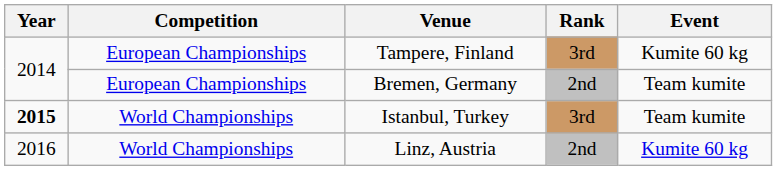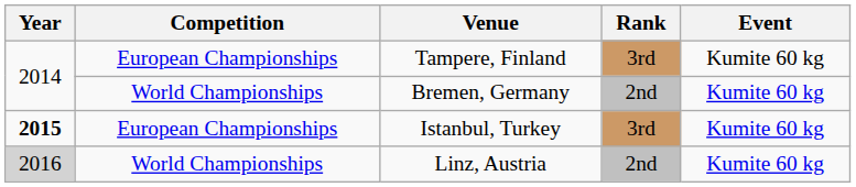Bremen, Germany | Competition: European Championships -> World Championships
Bremen, Germany | Event: Team kumite -> Kumite 60 kg
Istanbul, Turkey | Competition: World Championships -> European Championships
Istanbul, Turkey | Event: Team kumite -> Kumite 60 kg
Linz, Austria | Year: no background -> lightgrey background
